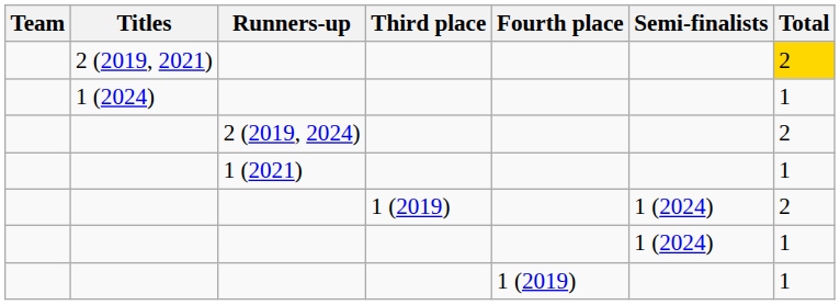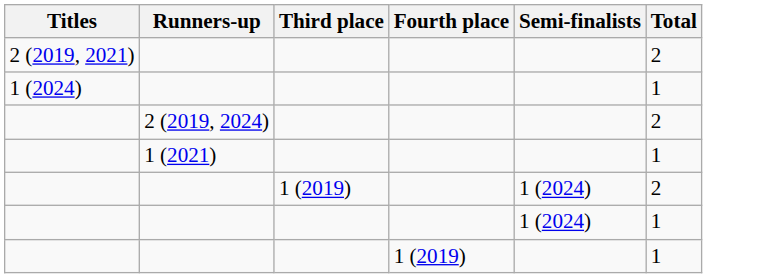- column: Team
2 (2019, 2021) | Total: gold background -> no background
